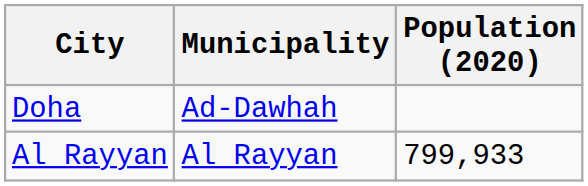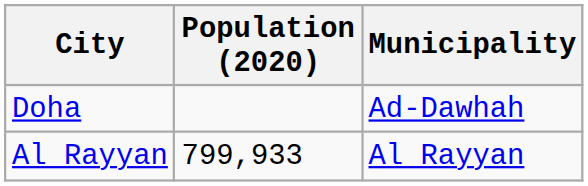columns swapped: Municipality <-> Population (2020)
